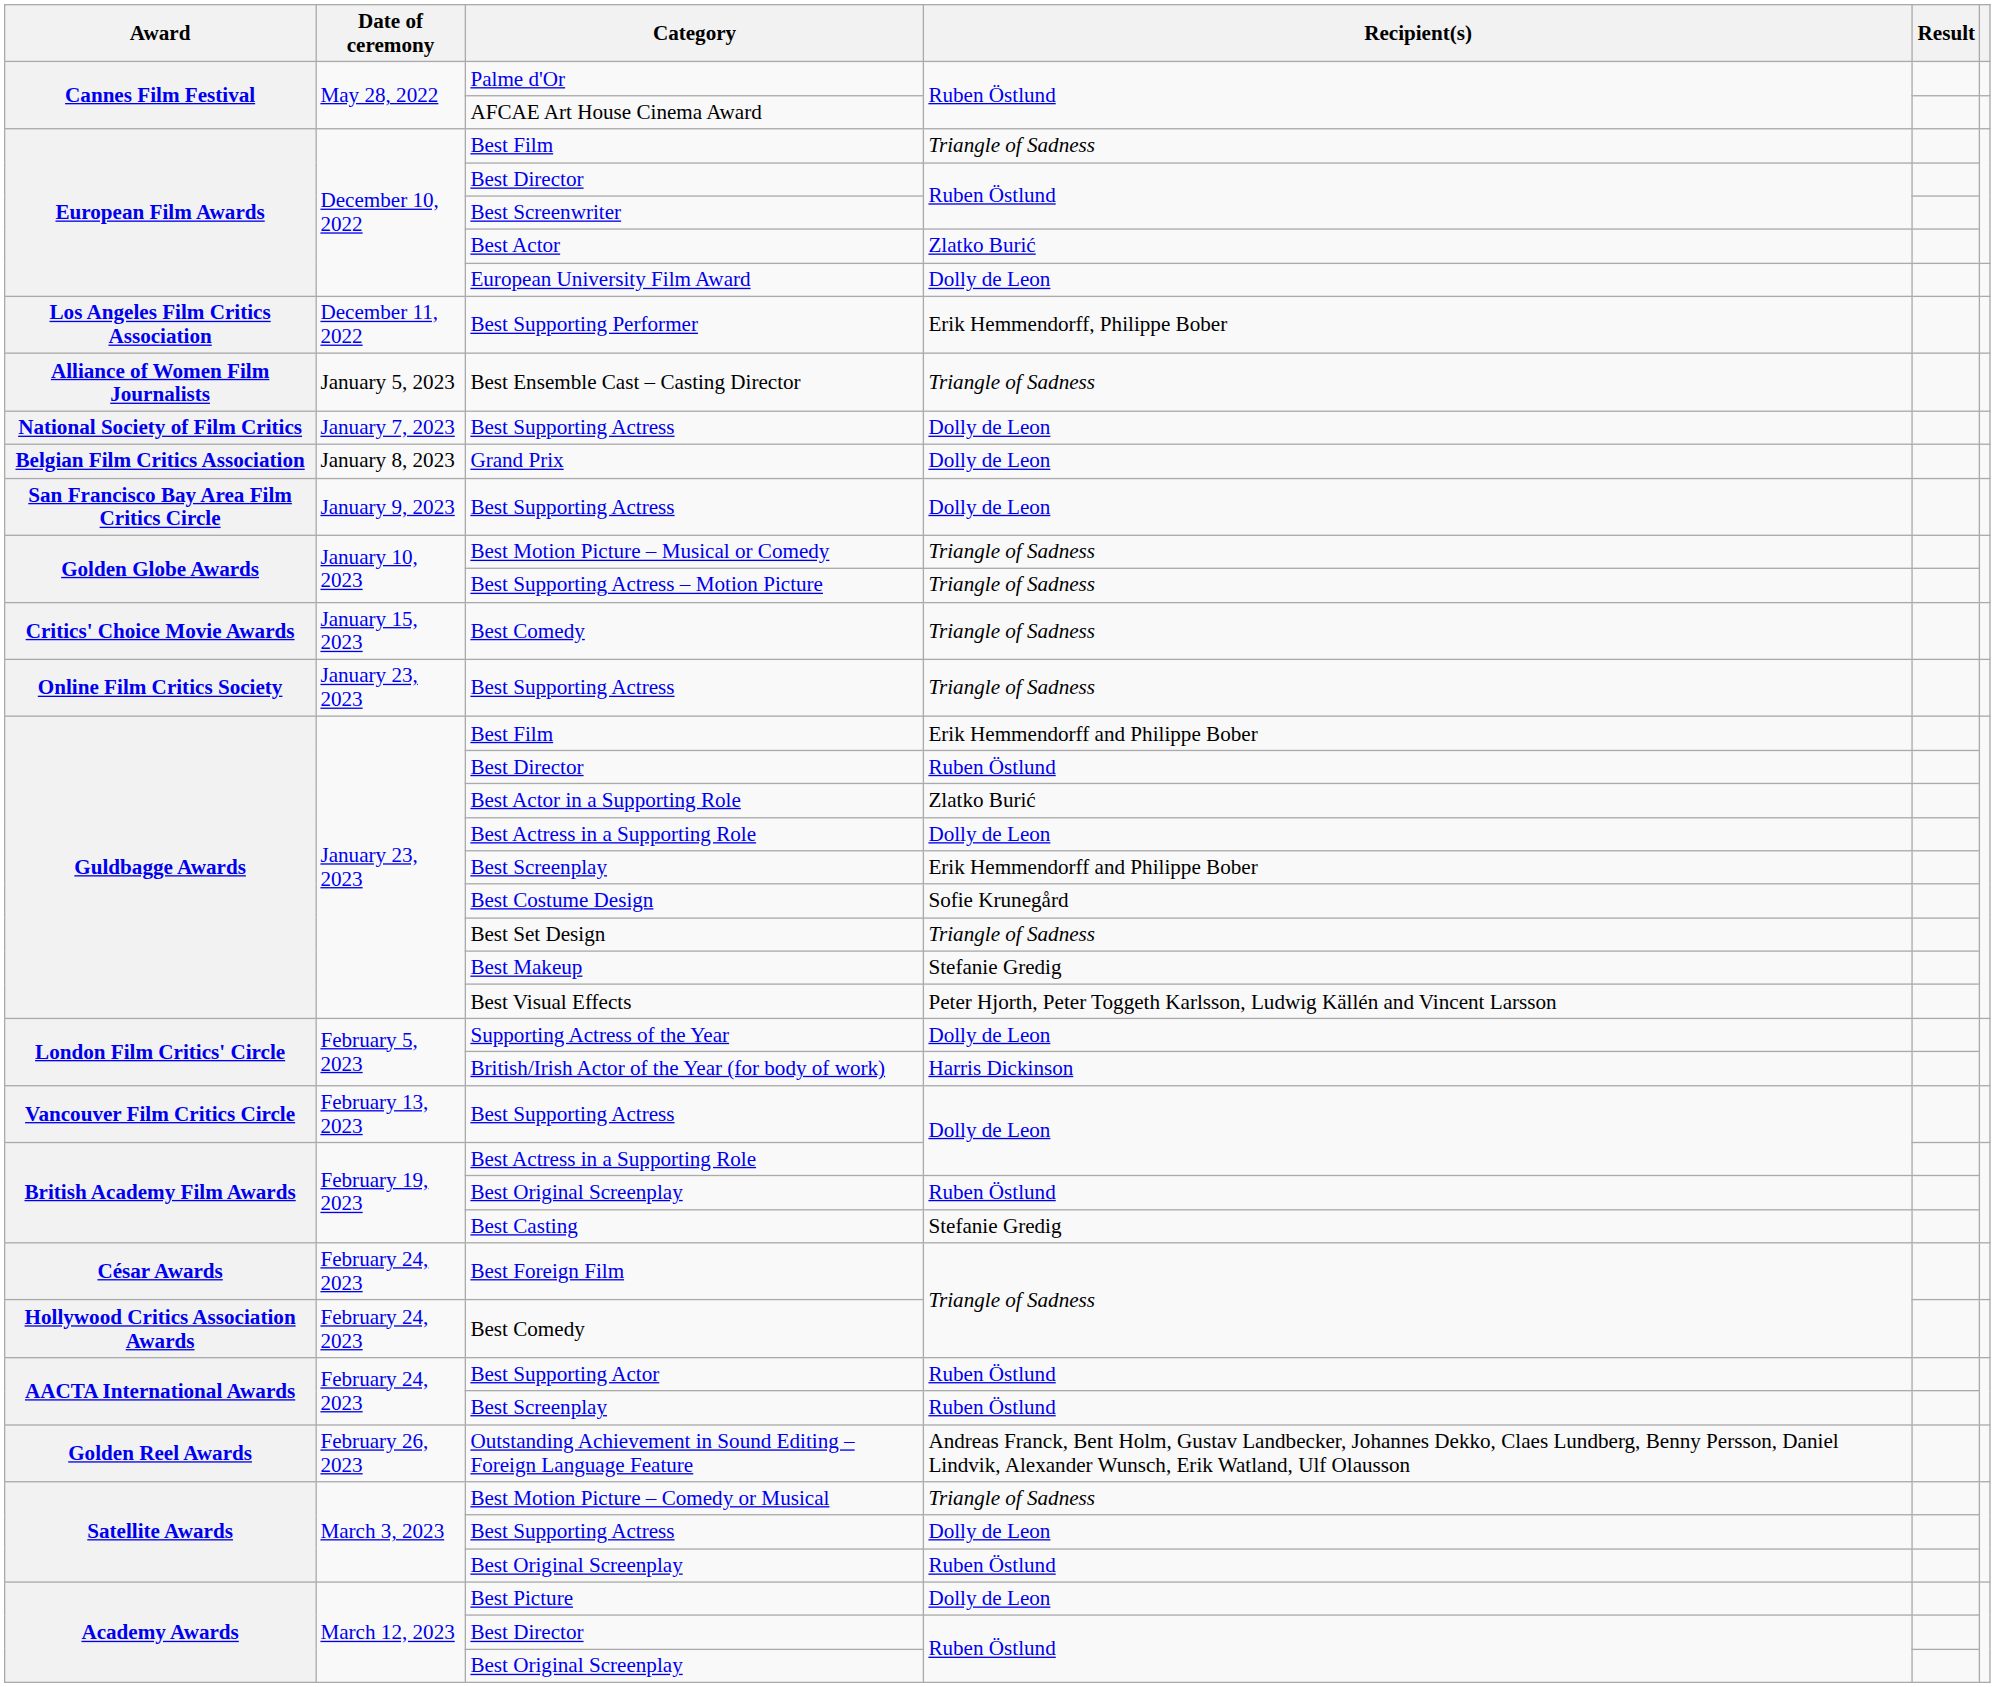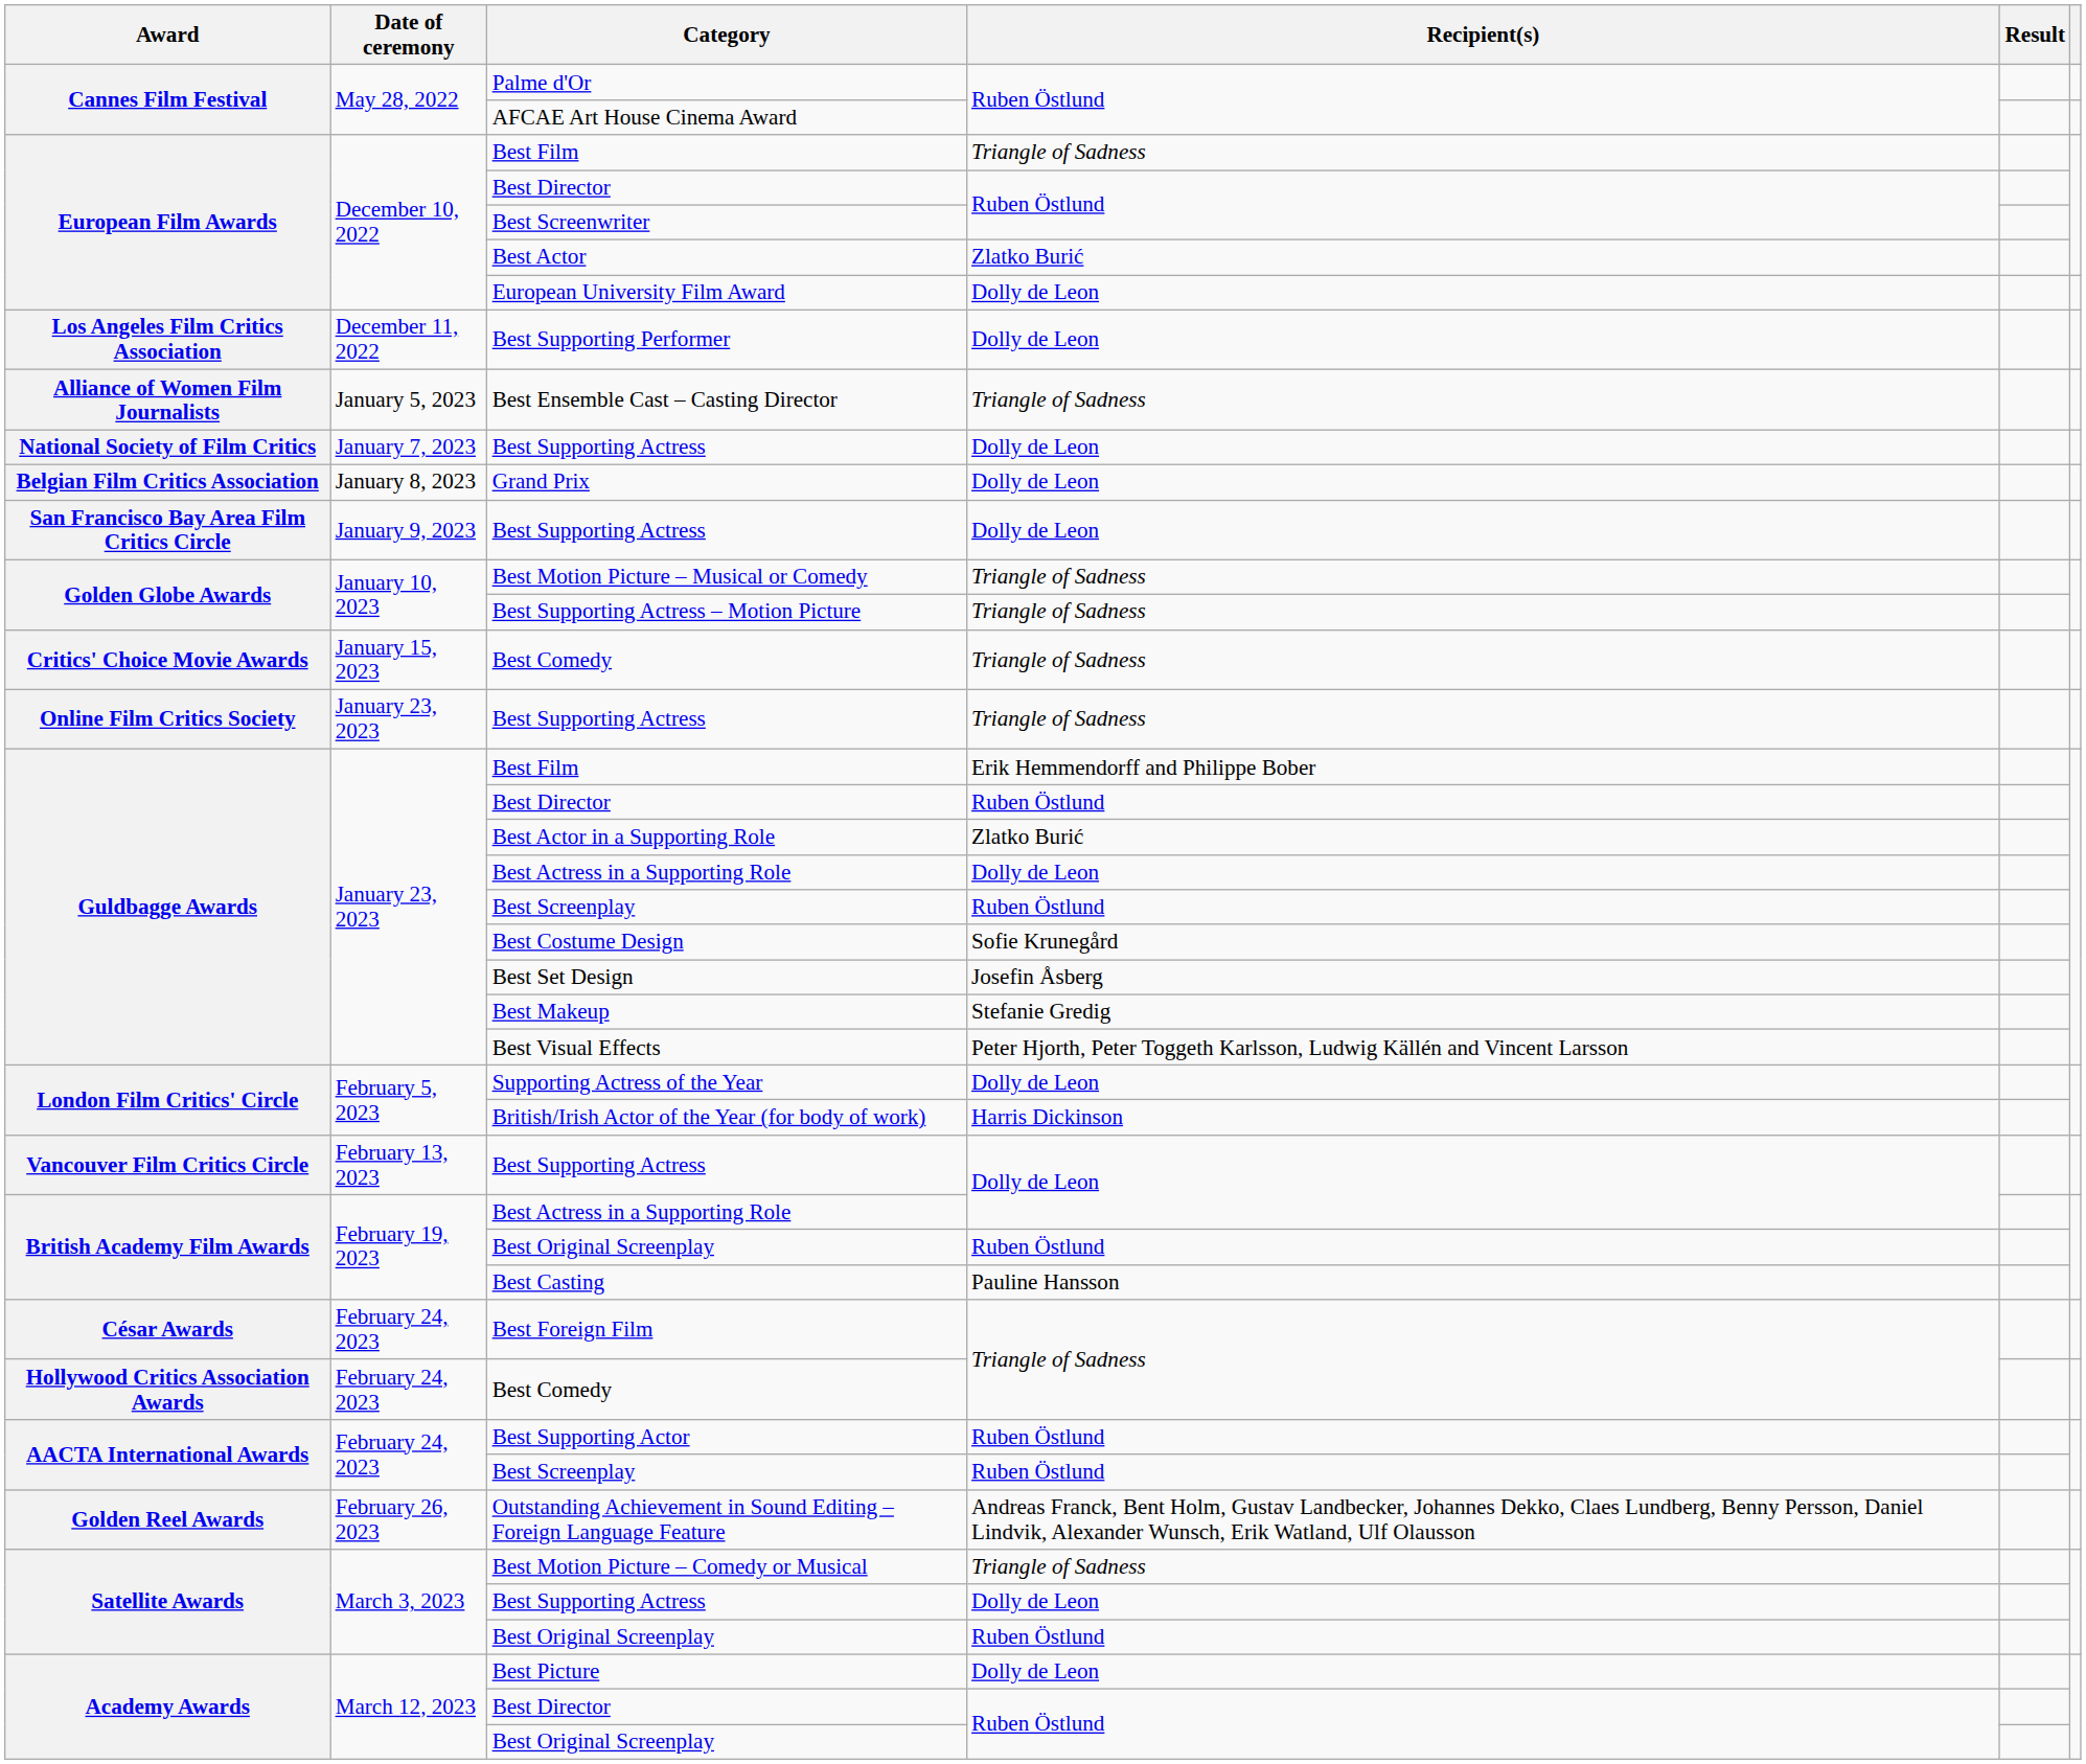Best Supporting Performer | Recipient(s): Erik Hemmendorff, Philippe Bober -> Dolly de Leon
Guldbagge Awards / Best Screenplay | Recipient(s): Erik Hemmendorff and Philippe Bober -> Ruben Östlund
Best Set Design | Recipient(s): Triangle of Sadness -> Josefin Åsberg
Best Casting | Recipient(s): Stefanie Gredig -> Pauline Hansson
